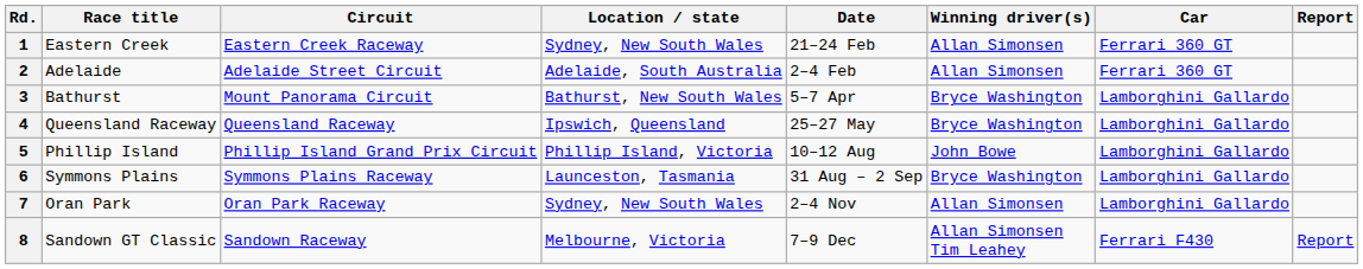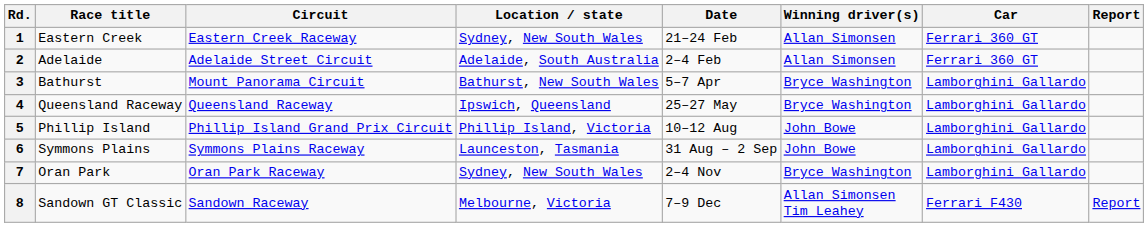6 | Winning driver(s): Bryce Washington -> John Bowe
7 | Winning driver(s): Allan Simonsen -> Bryce Washington
